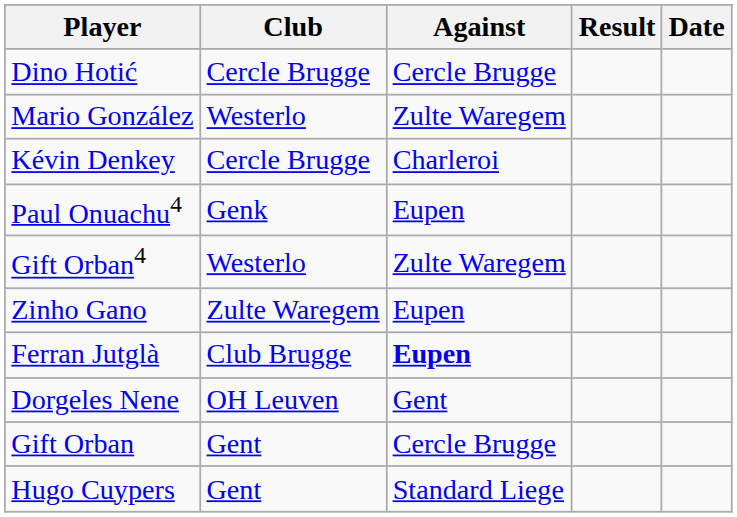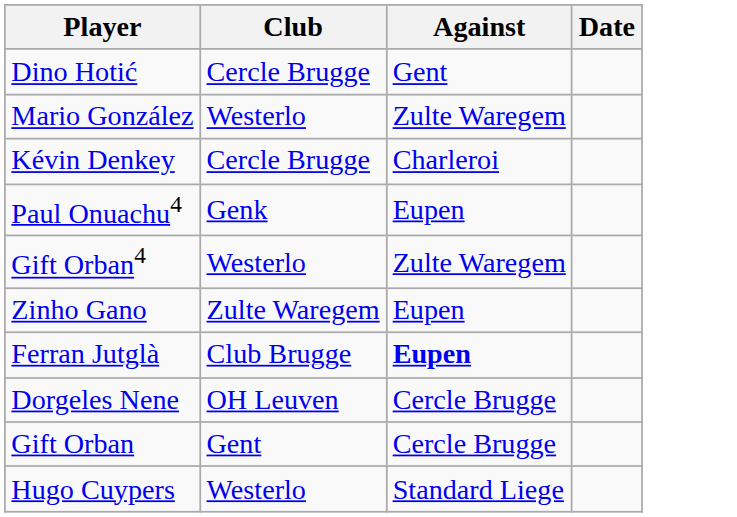- column: Result
Dino Hotić | Against: Cercle Brugge -> Gent
Dorgeles Nene | Against: Gent -> Cercle Brugge
Hugo Cuypers | Club: Gent -> Westerlo
